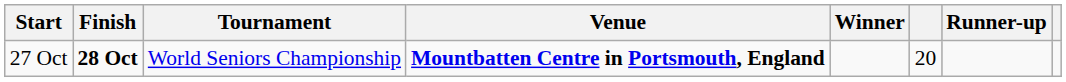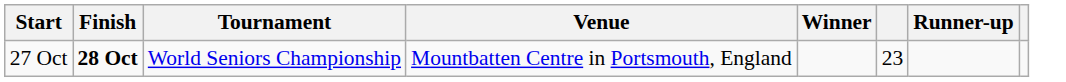27 Oct | Venue: bold -> normal
27 Oct | column 6: 20 -> 23
